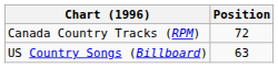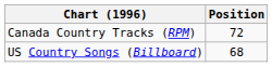US Country Songs (Billboard) | Position: 63 -> 68
